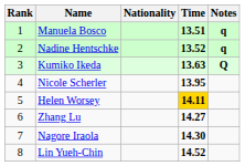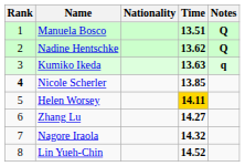Manuela Bosco | Notes: q -> Q
Nadine Hentschke | Time: 13.52 -> 13.62
Nadine Hentschke | Notes: q -> Q
Kumiko Ikeda | Notes: Q -> q
Nicole Scherler | Rank: normal -> bold
Nicole Scherler | Time: 13.95 -> 13.85
Nagore Iraola | Time: 14.30 -> 14.32
